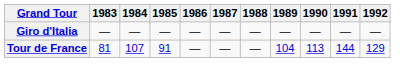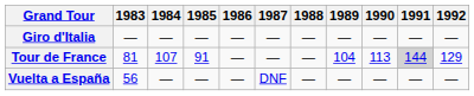Tour de France | 1991: no background -> lightgrey background
+ row: Vuelta a España | 56 | — | — | — | DNF | — | — | — | — | —
